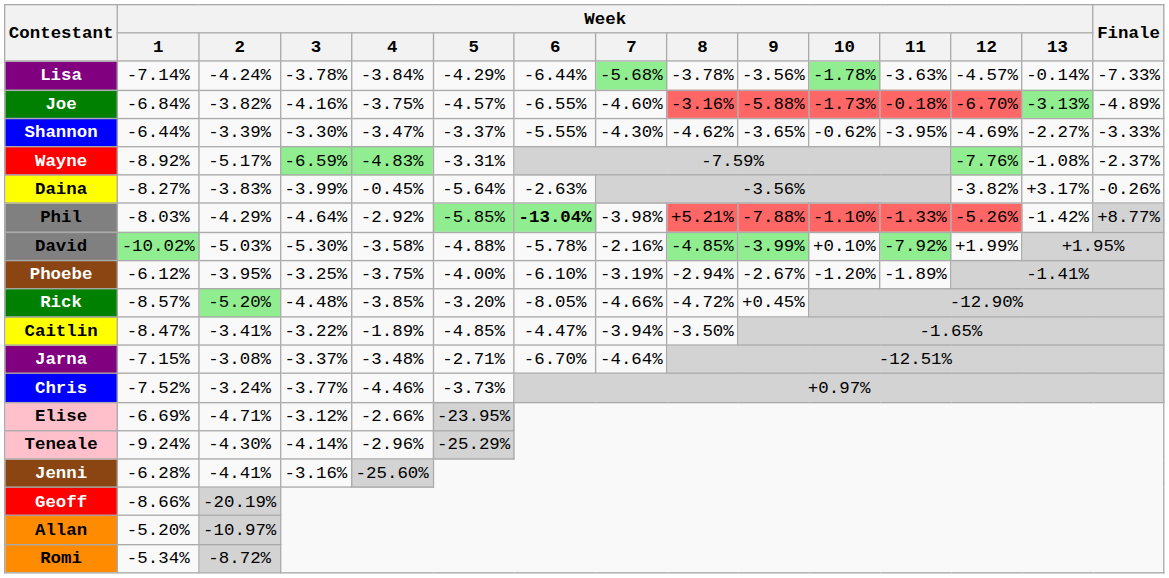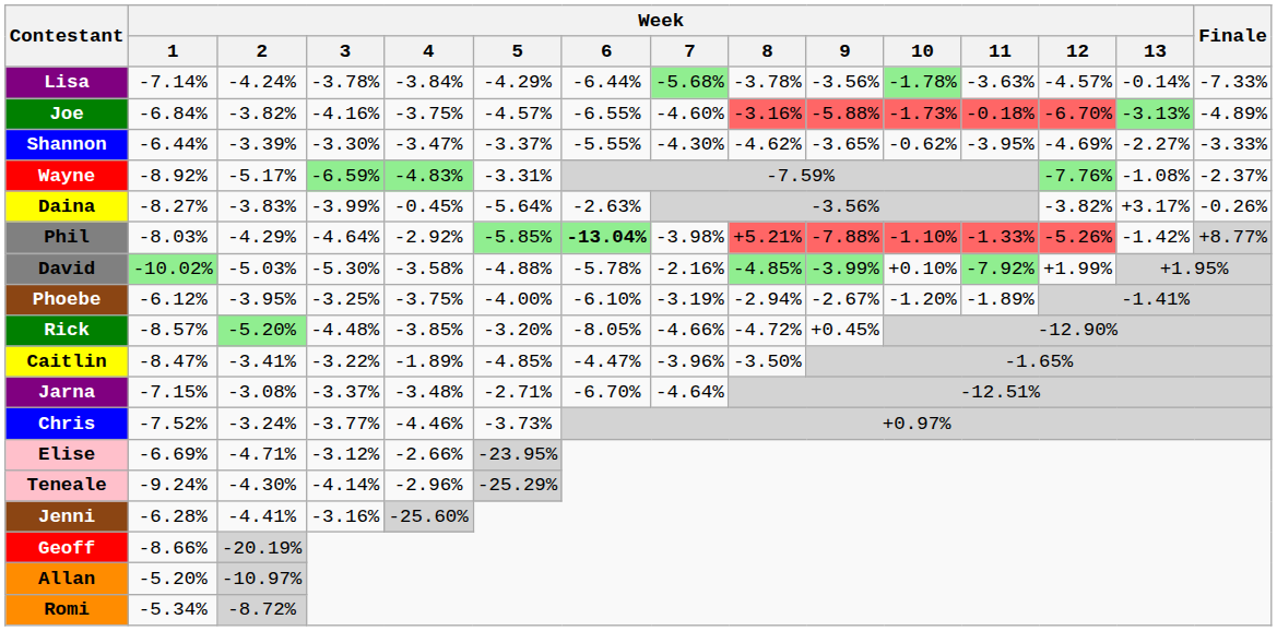Caitlin | Week / 7: -3.94% -> -3.96%
